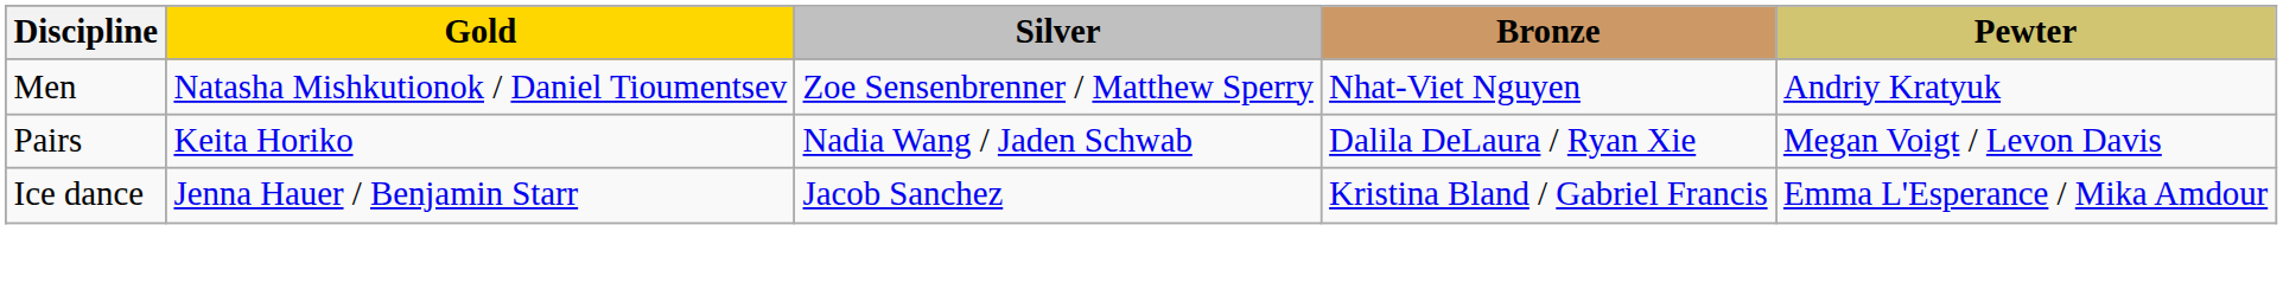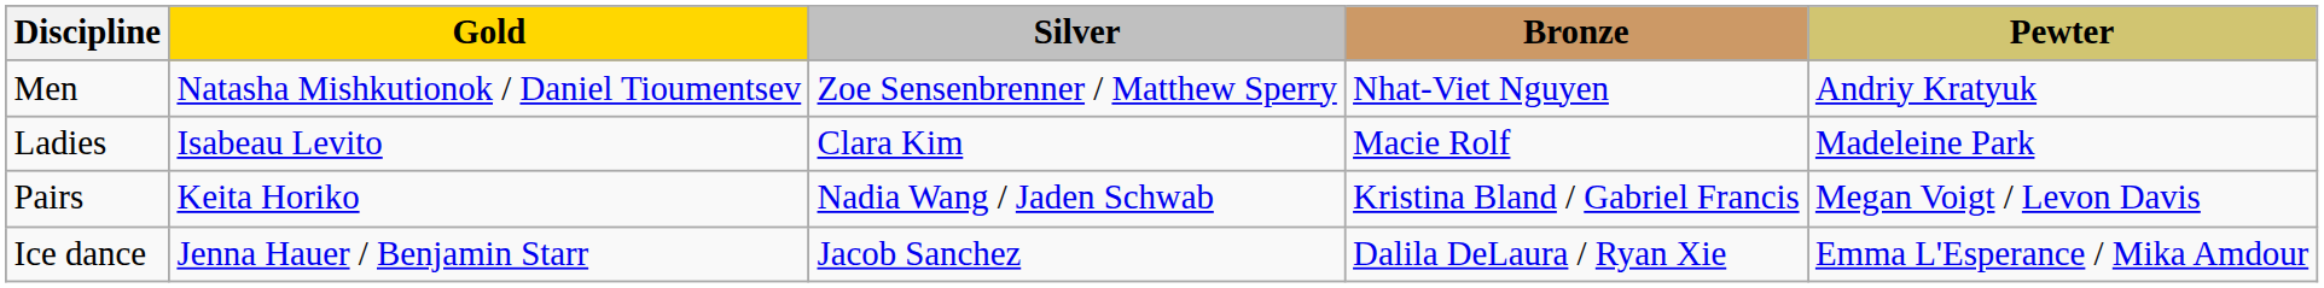+ row: Ladies | Isabeau Levito | Clara Kim | Macie Rolf | Madeleine Park
Pairs | Bronze: Dalila DeLaura / Ryan Xie -> Kristina Bland / Gabriel Francis
Ice dance | Bronze: Kristina Bland / Gabriel Francis -> Dalila DeLaura / Ryan Xie
